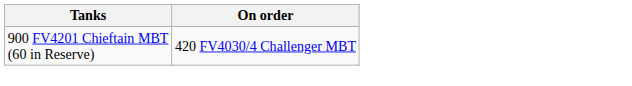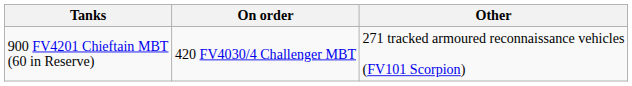+ column: Other | 271 tracked armoured reconnaissance vehicles (FV101 Scorpion)
